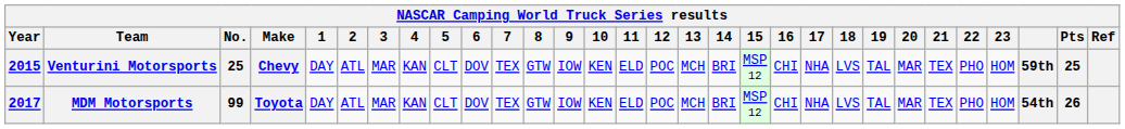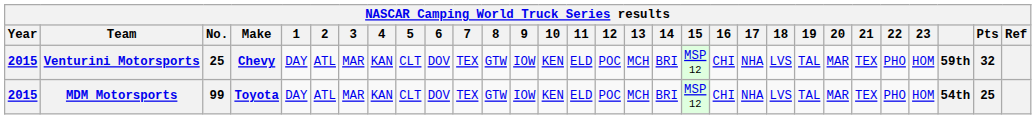Venturini Motorsports | Pts: 25 -> 32
MDM Motorsports | Year: 2017 -> 2015
MDM Motorsports | Pts: 26 -> 25
